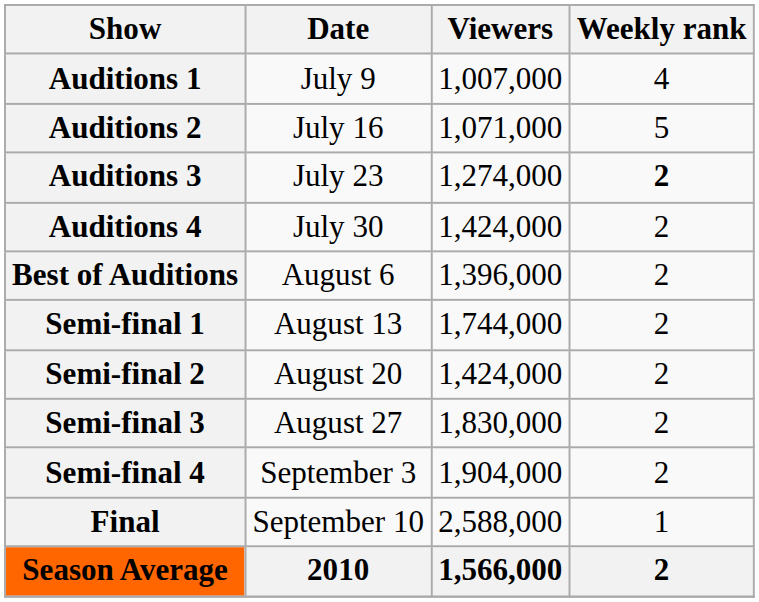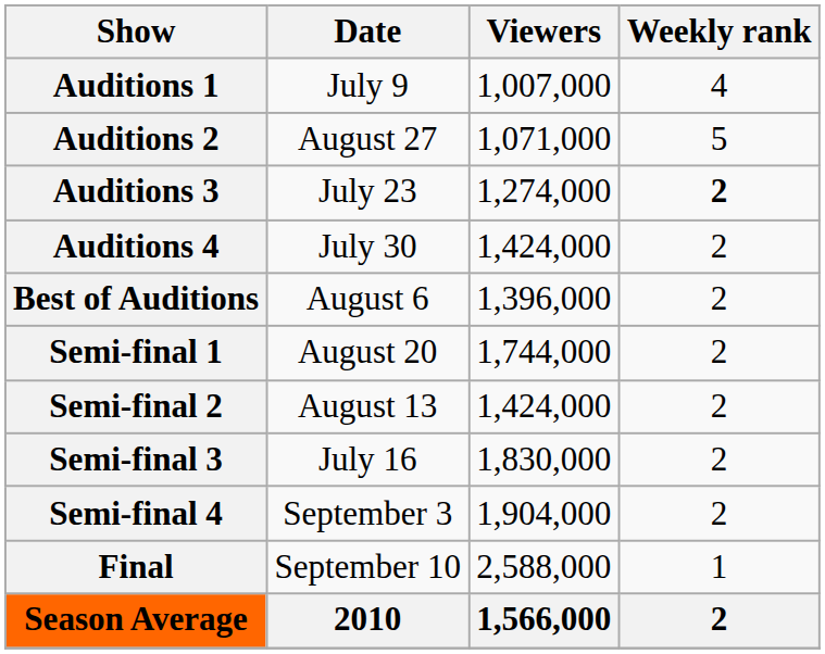Auditions 2 | Date: July 16 -> August 27
Semi-final 1 | Date: August 13 -> August 20
Semi-final 2 | Date: August 20 -> August 13
Semi-final 3 | Date: August 27 -> July 16
